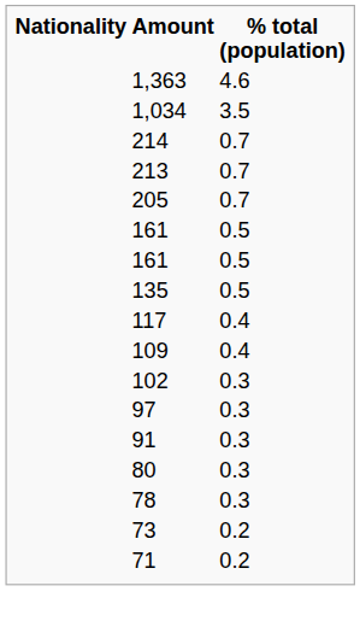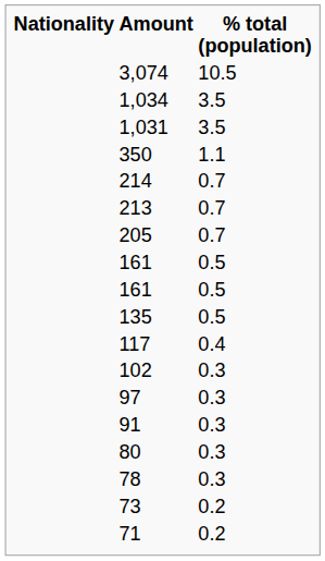+ row: 3,074 | 10.5
- row: 1,363 | 4.6
+ row: 1,031 | 3.5
+ row: 350 | 1.1
- row: 109 | 0.4
